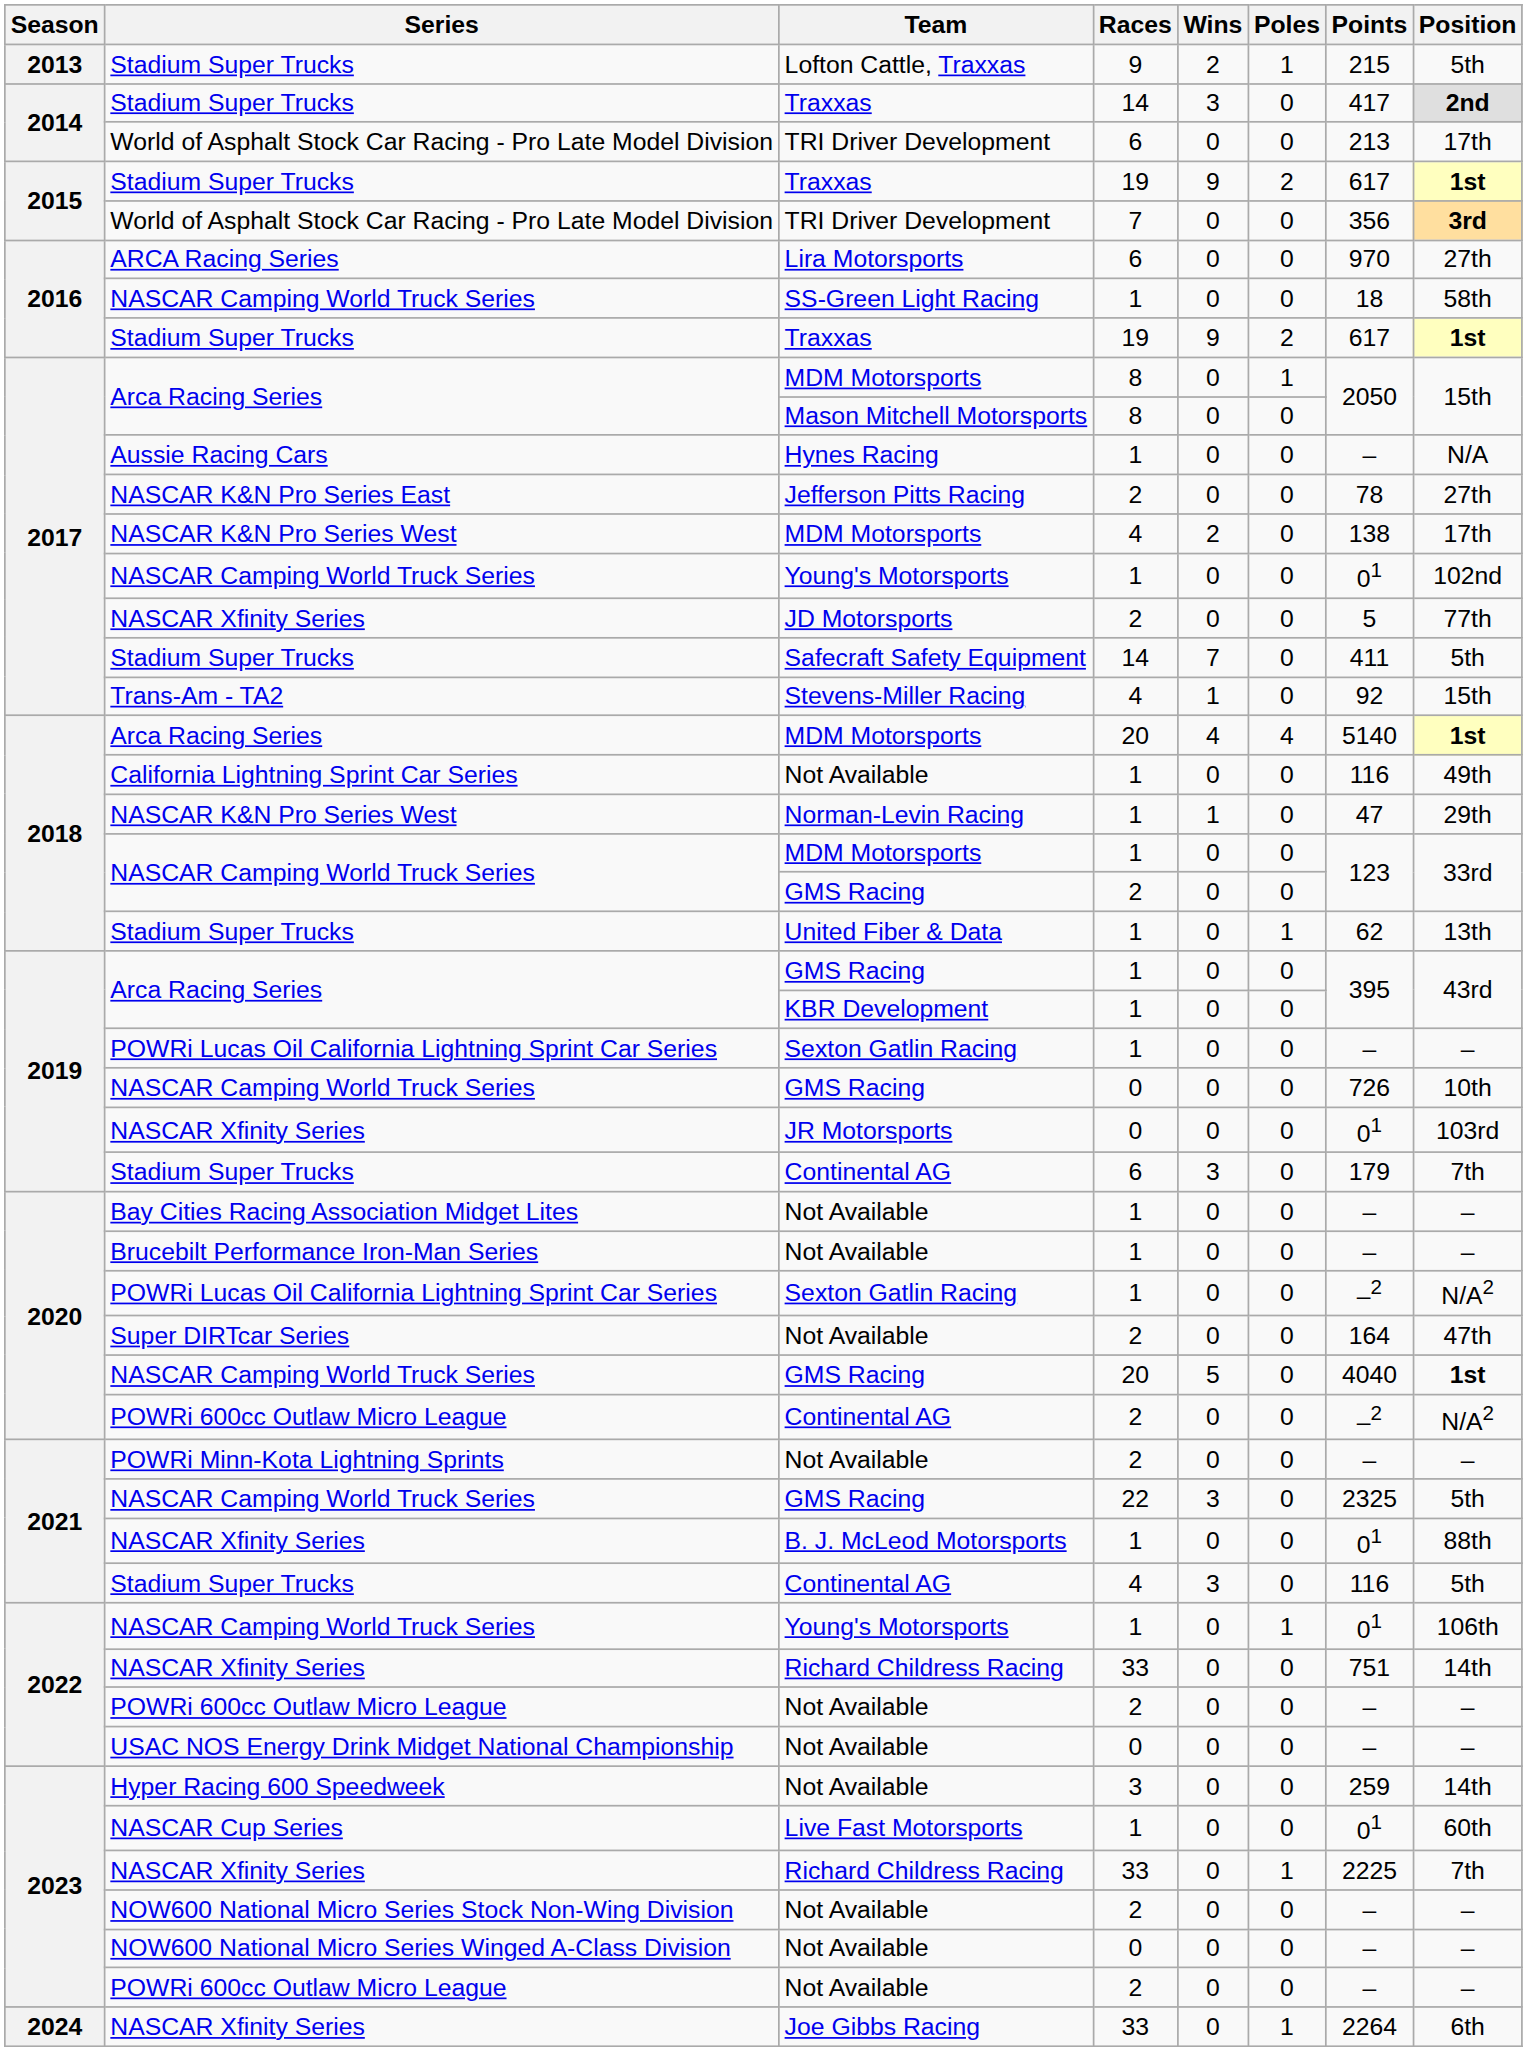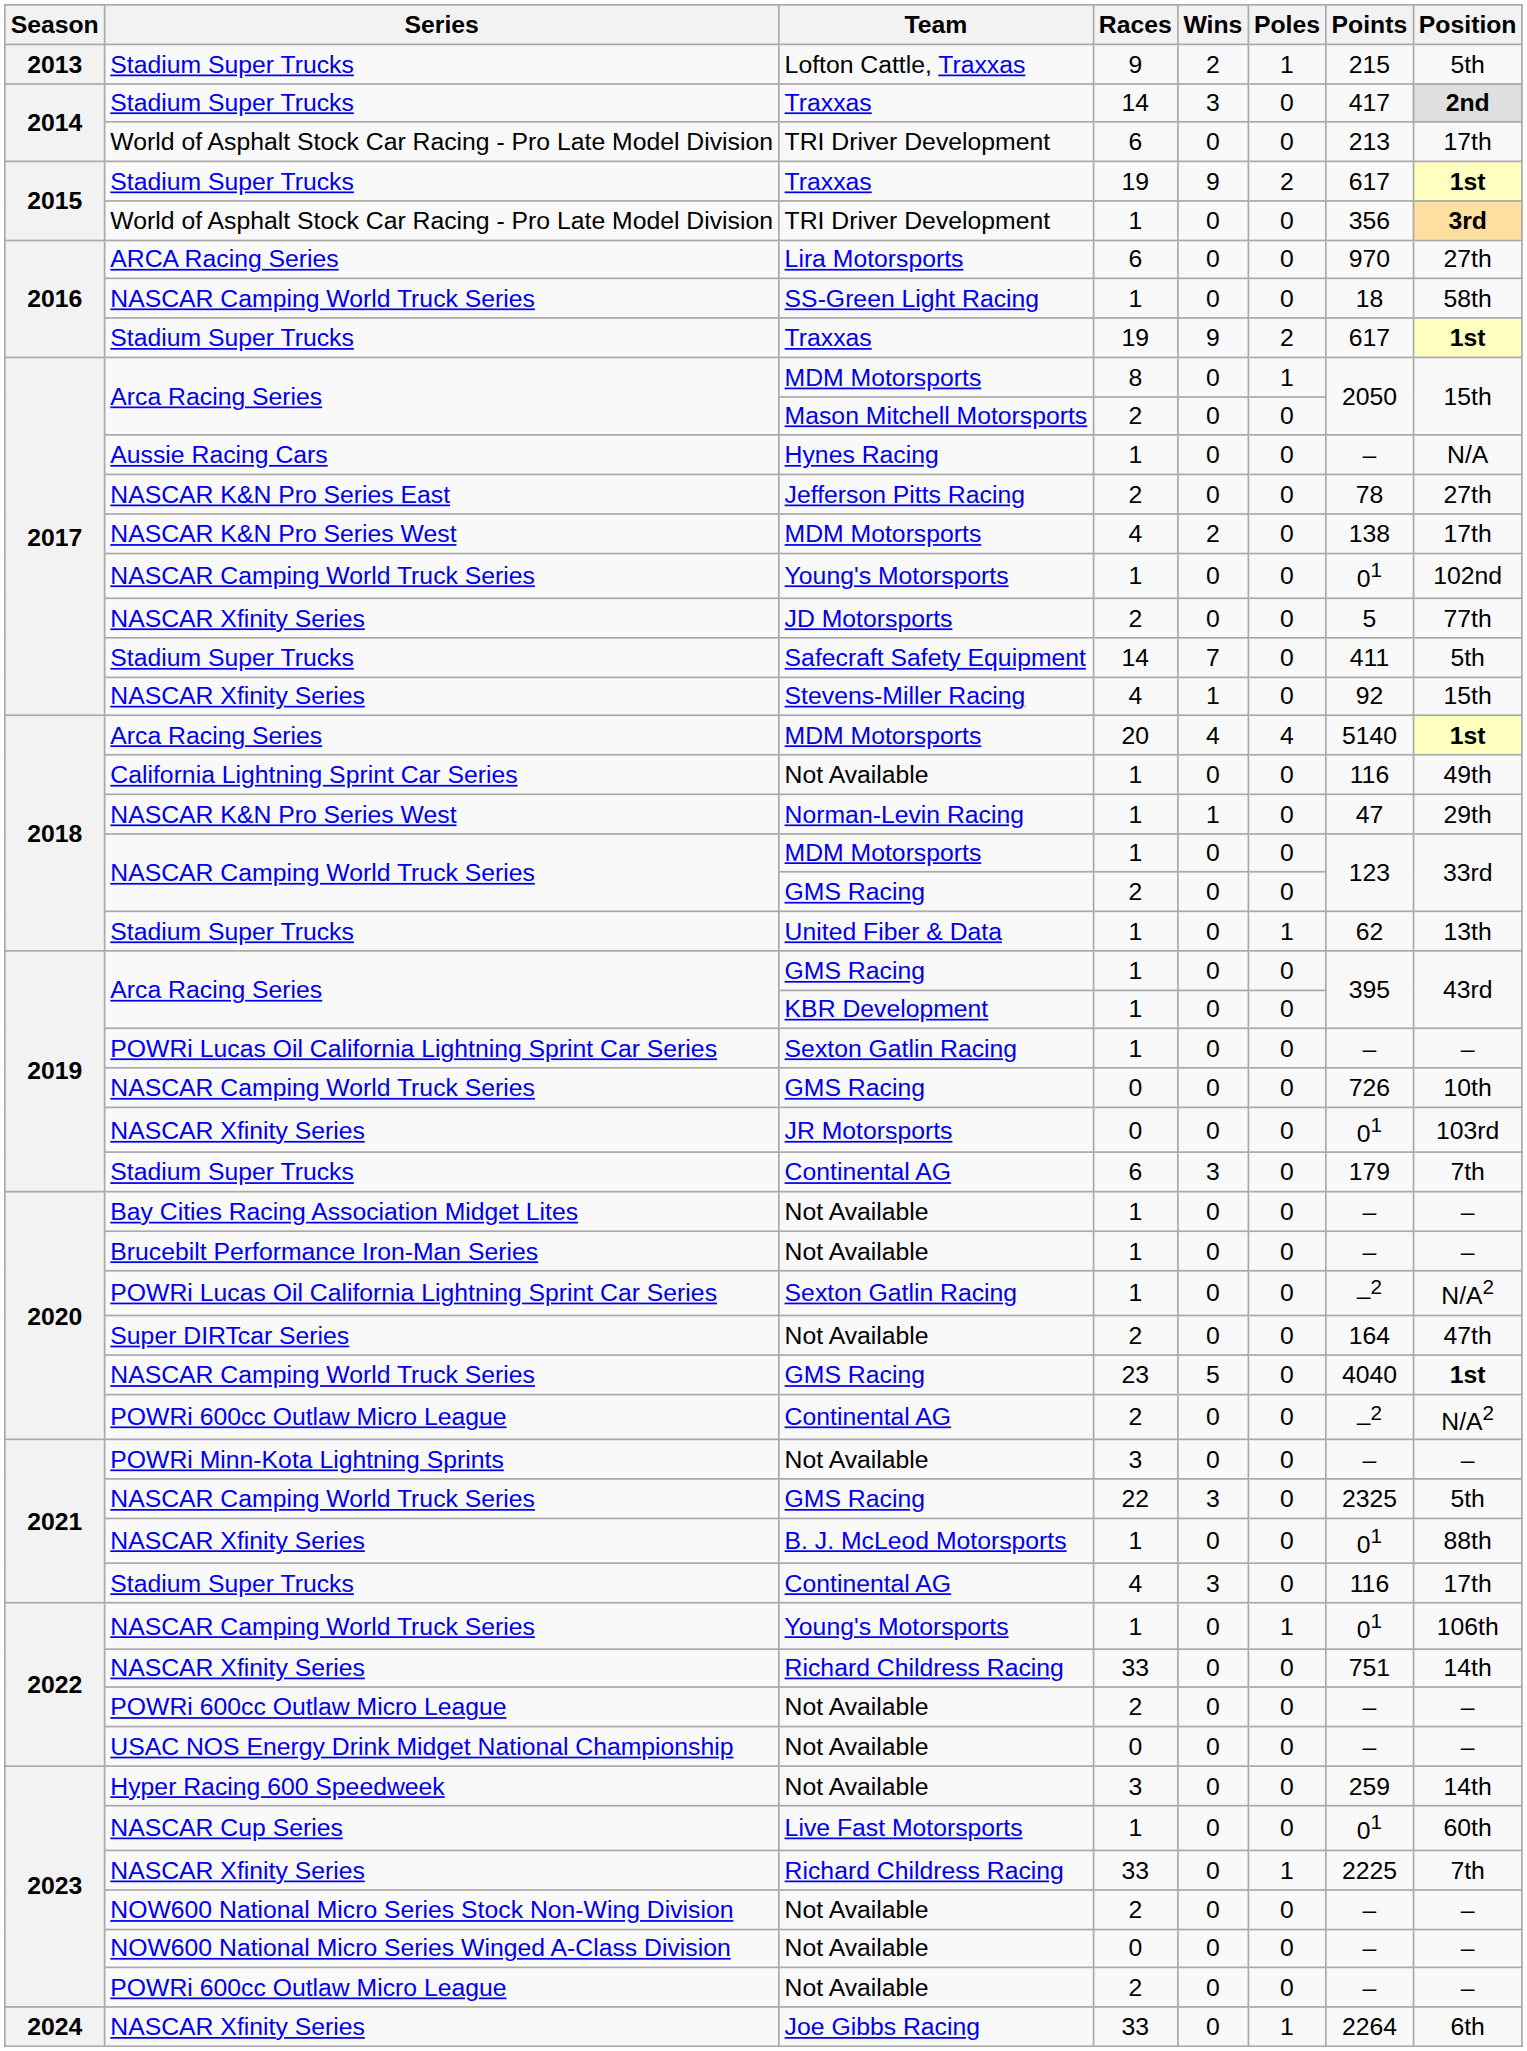2015 / TRI Driver Development | Races: 7 -> 1
Mason Mitchell Motorsports | Races: 8 -> 2
Stevens-Miller Racing | Series: Trans-Am - TA2 -> NASCAR Xfinity Series
2020 / GMS Racing | Races: 20 -> 23
2021 / Not Available | Races: 2 -> 3
2021 / Continental AG | Position: 5th -> 17th
